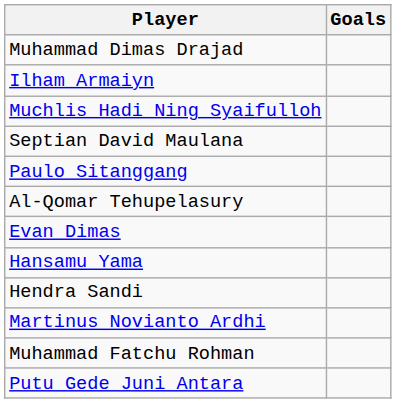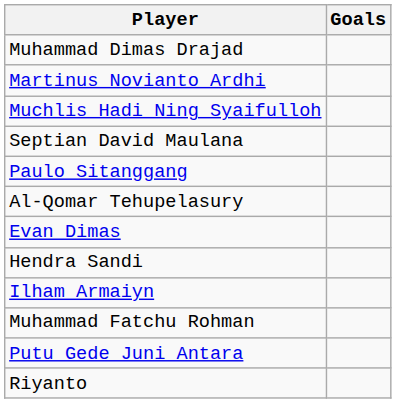rows swapped: Ilham Armaiyn <-> Martinus Novianto Ardhi
- row: Hansamu Yama
+ row: Riyanto
